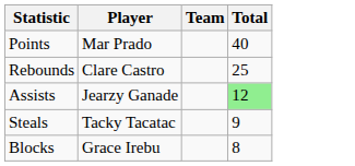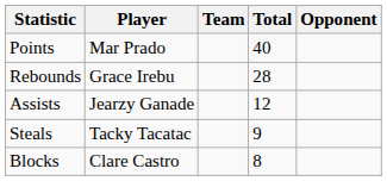+ column: Opponent
Rebounds | Player: Clare Castro -> Grace Irebu
Rebounds | Total: 25 -> 28
Assists | Total: lightgreen background -> no background
Blocks | Player: Grace Irebu -> Clare Castro
